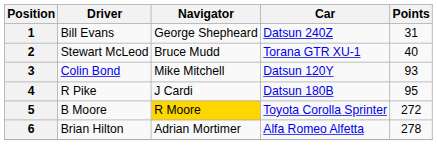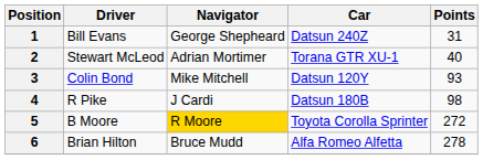2 | Navigator: Bruce Mudd -> Adrian Mortimer
4 | Points: 95 -> 98
6 | Navigator: Adrian Mortimer -> Bruce Mudd
